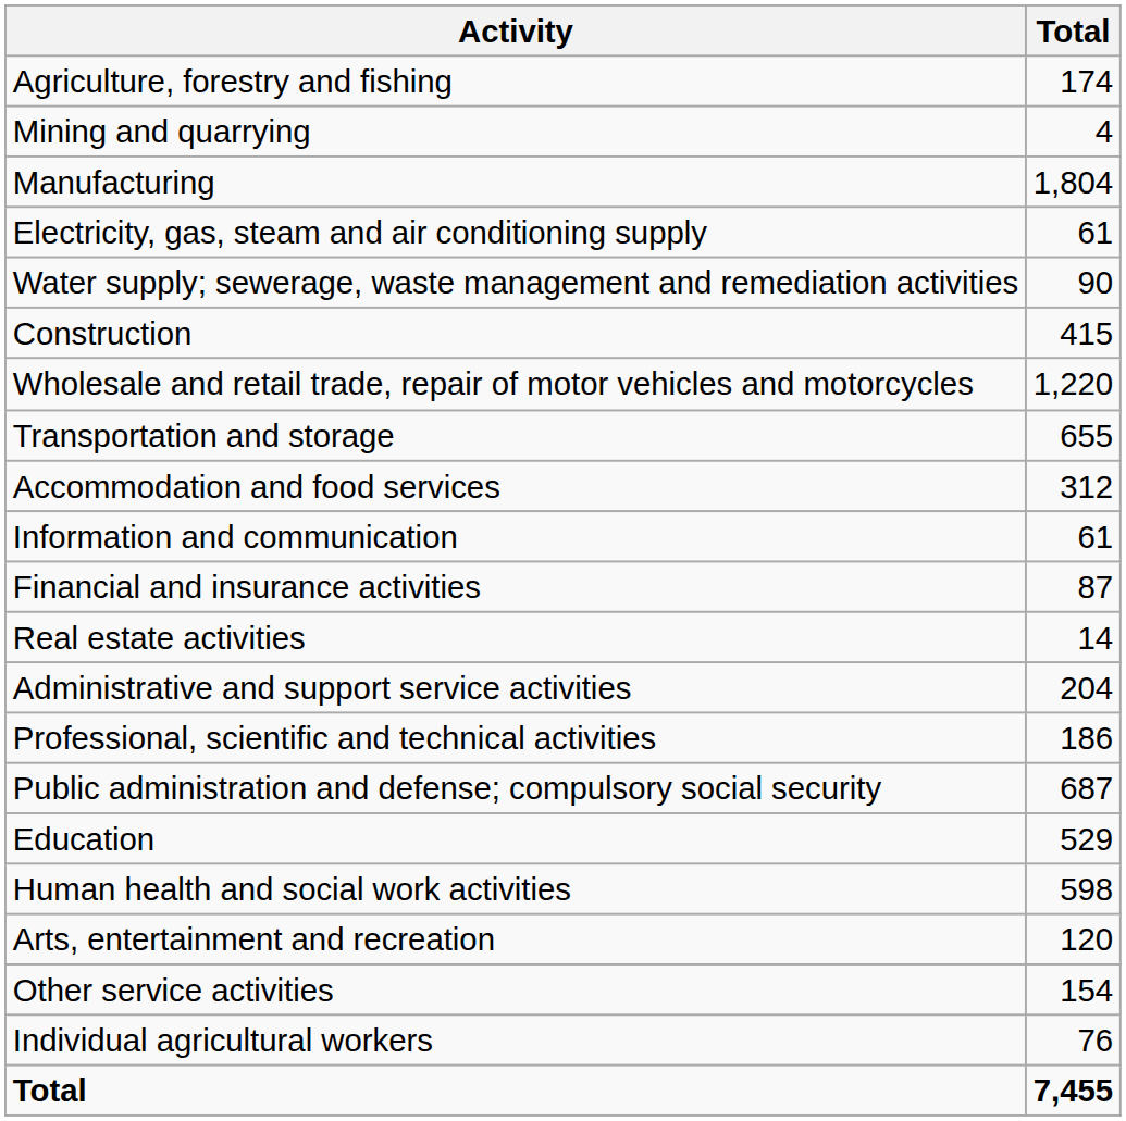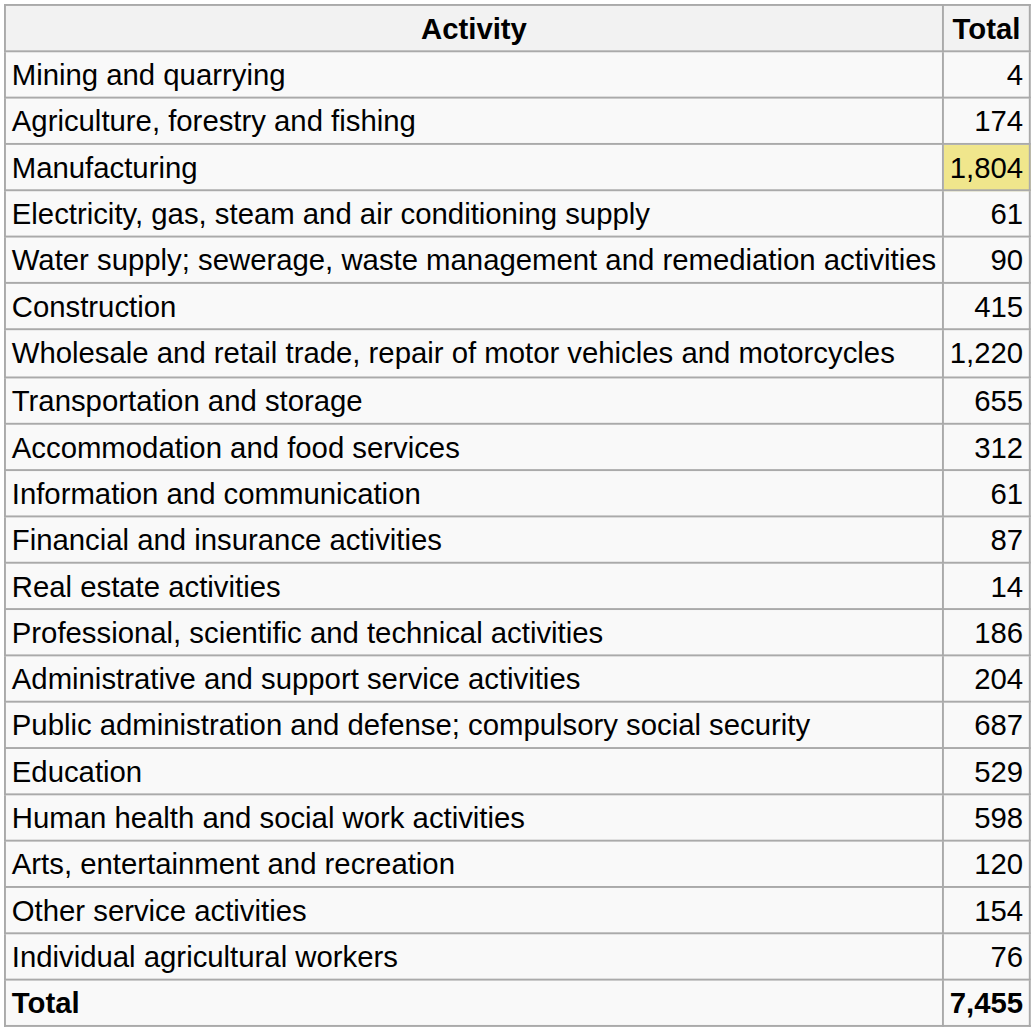rows swapped: Agriculture, forestry and fishing <-> Mining and quarrying
Manufacturing | Total: no background -> khaki background
rows swapped: Professional, scientific and technical activities <-> Administrative and support service activities
